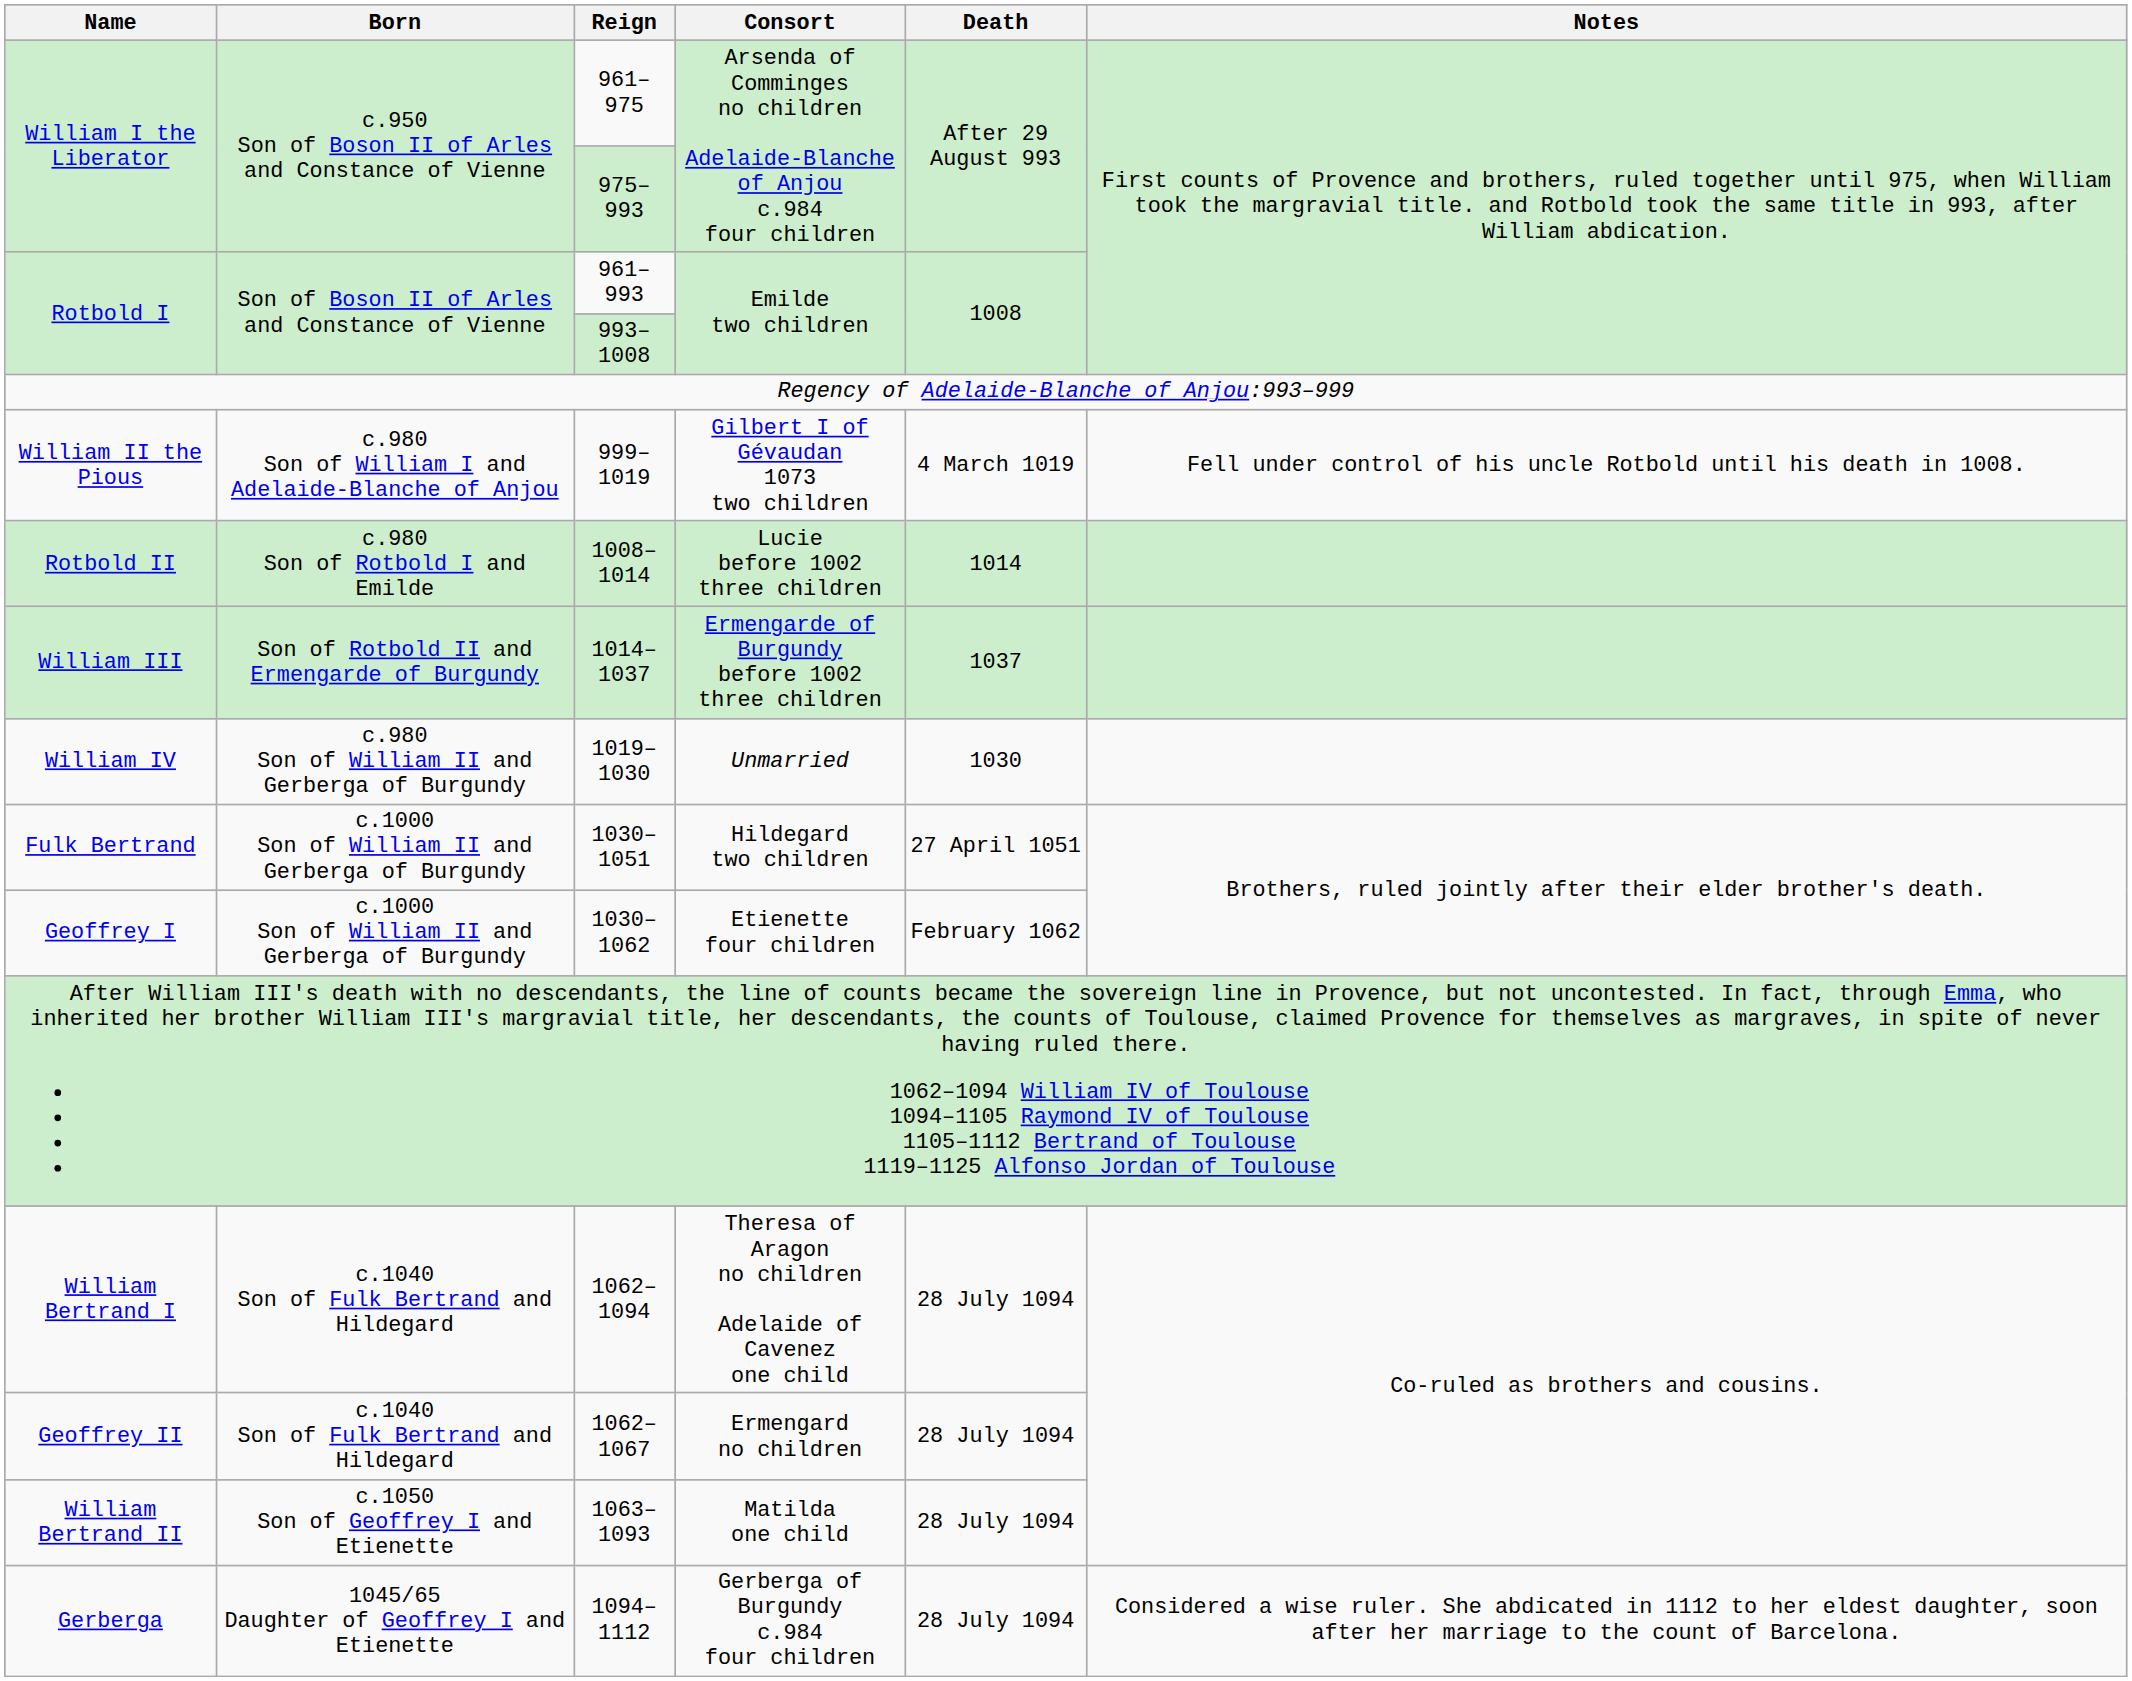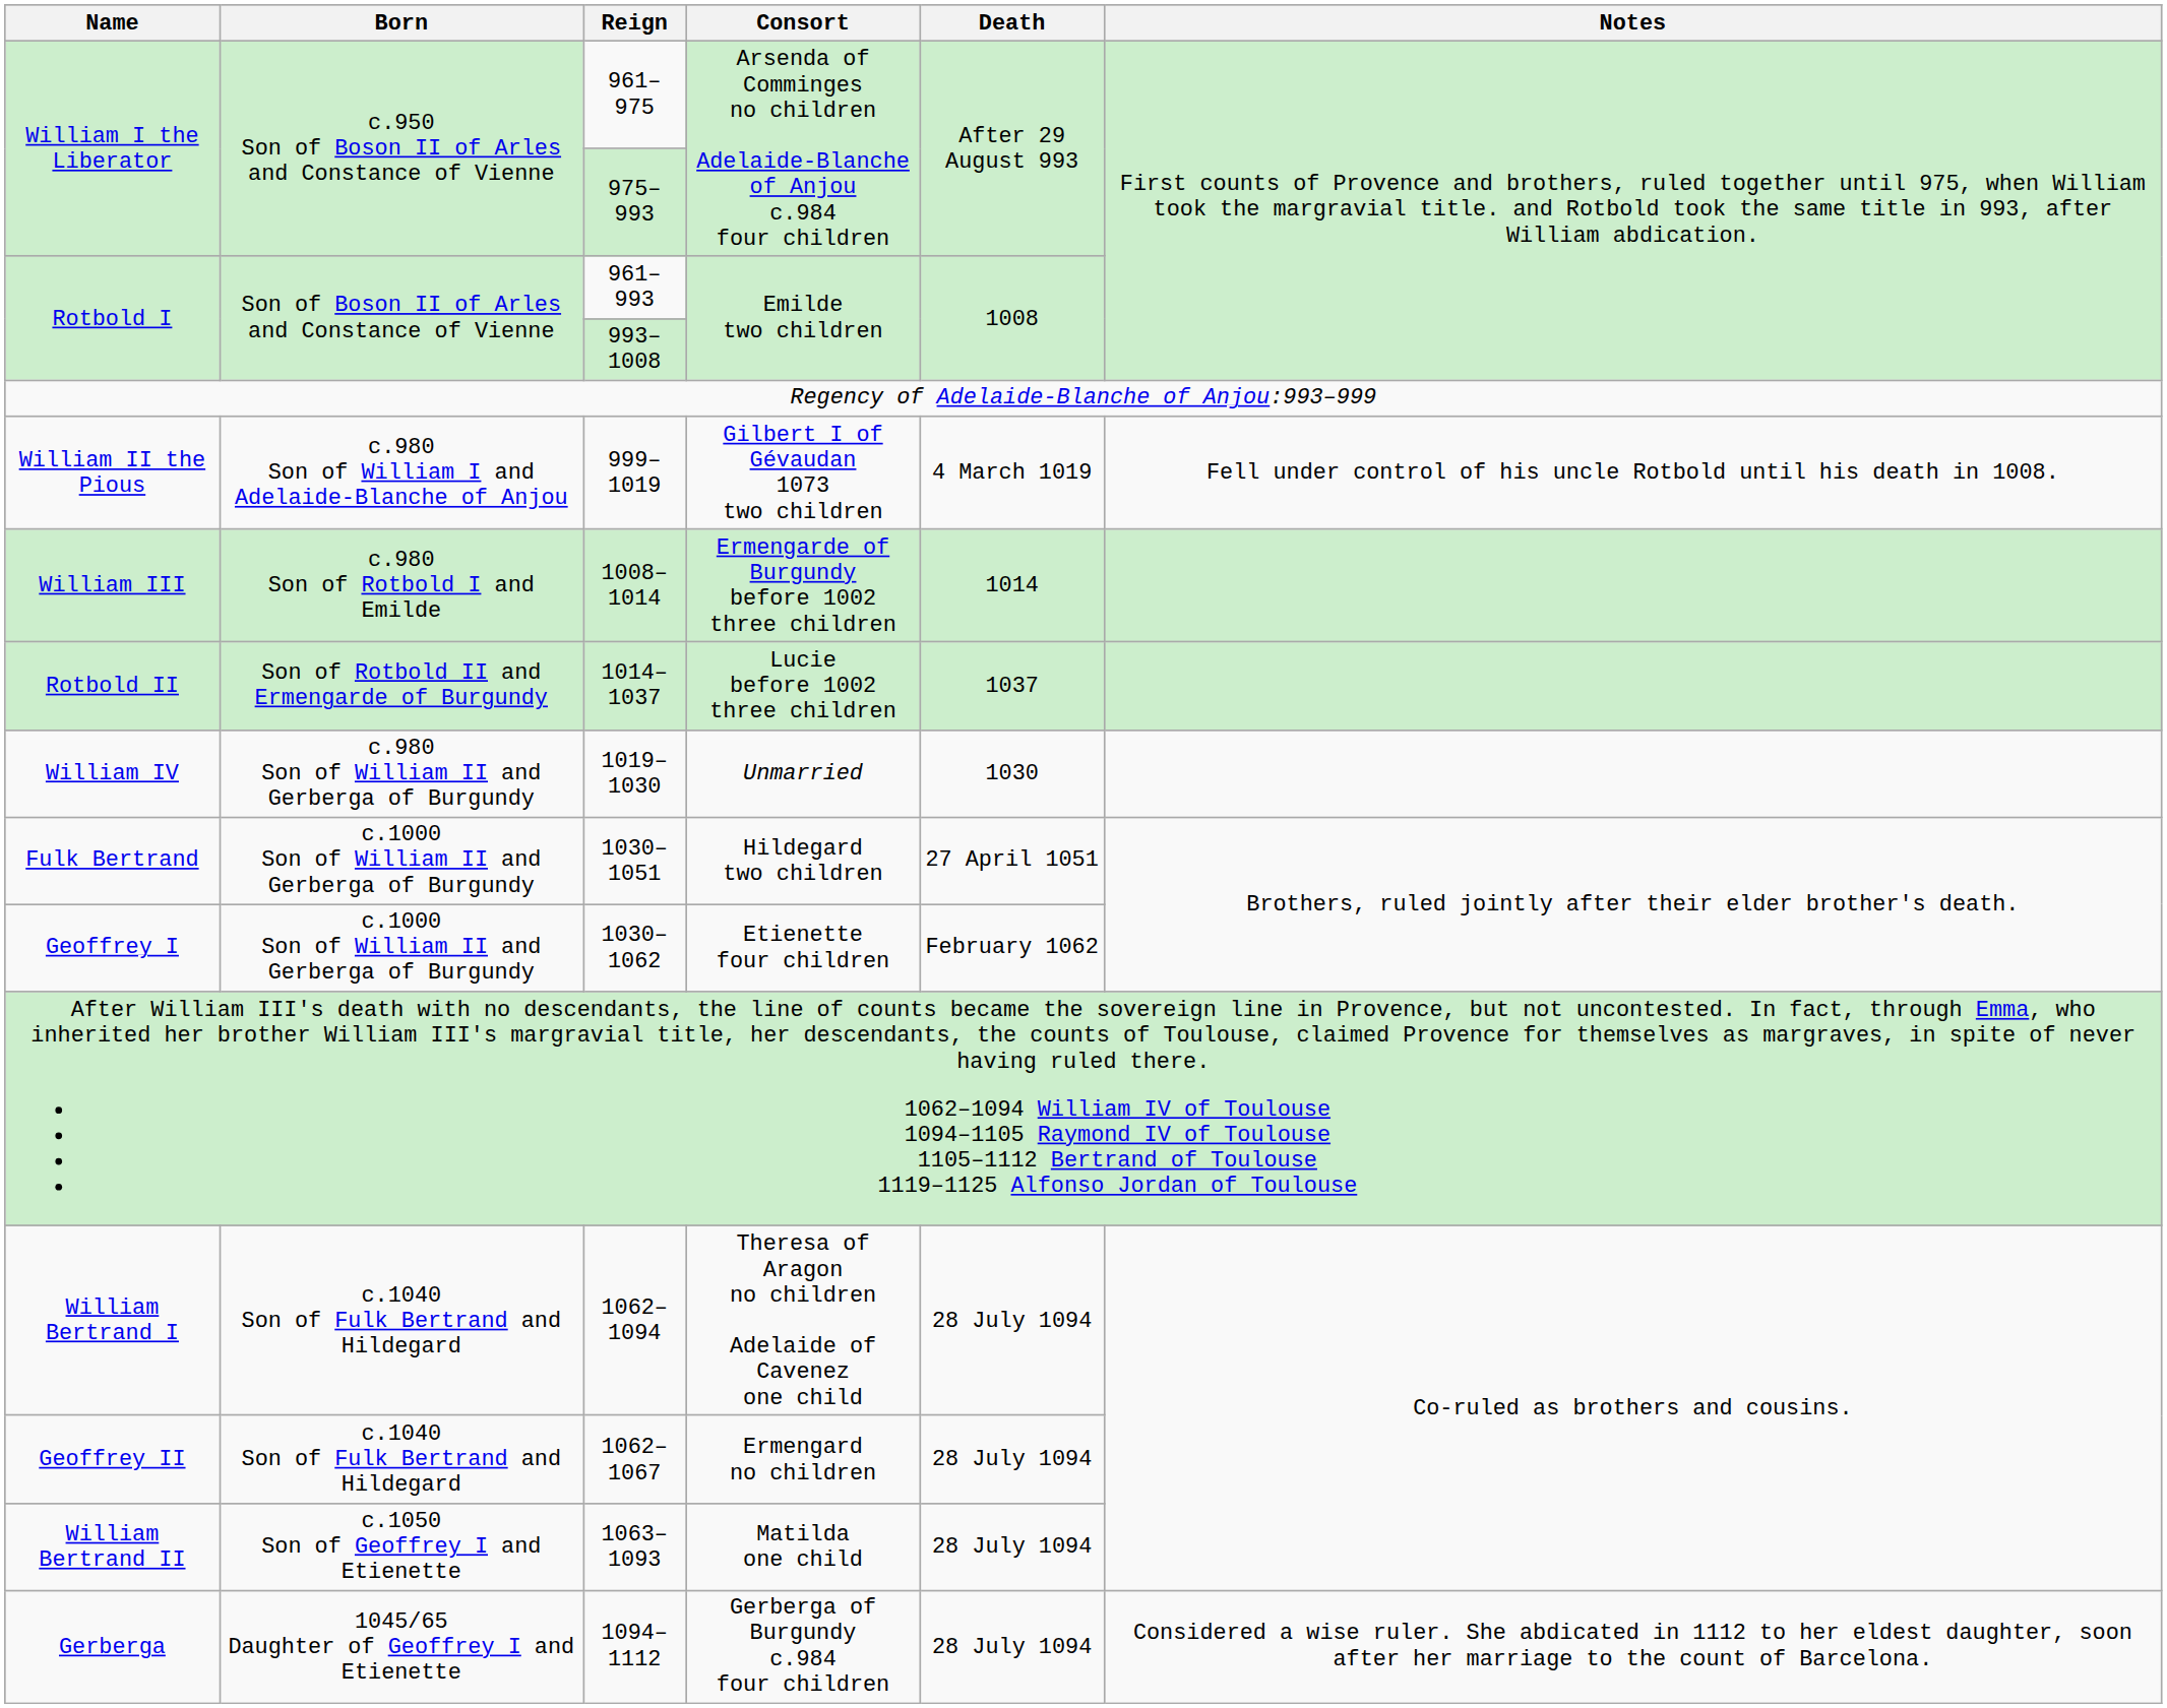1008–1014 | Name: Rotbold II -> William III
1008–1014 | Consort: Lucie before 1002 three children -> Ermengarde of Burgundy before 1002 three children
1014–1037 | Name: William III -> Rotbold II
1014–1037 | Consort: Ermengarde of Burgundy before 1002 three children -> Lucie before 1002 three children
